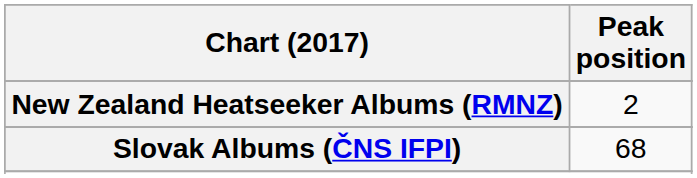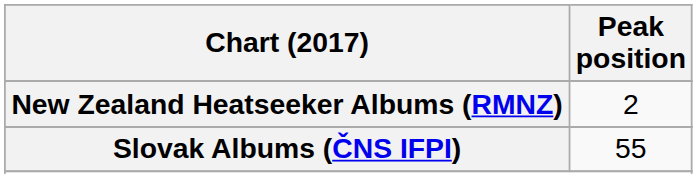Slovak Albums (ČNS IFPI) | Peak position: 68 -> 55
